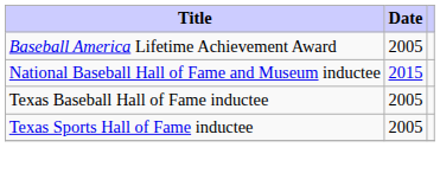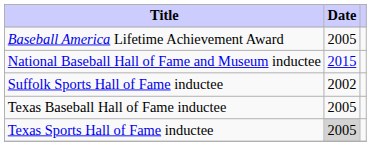+ row: Suffolk Sports Hall of Fame inductee | 2002
Texas Sports Hall of Fame inductee | Date: no background -> lightgrey background
